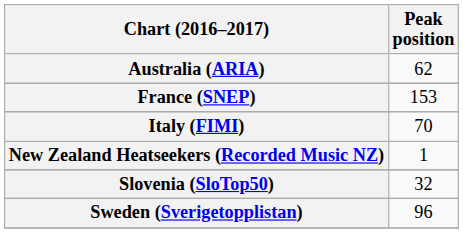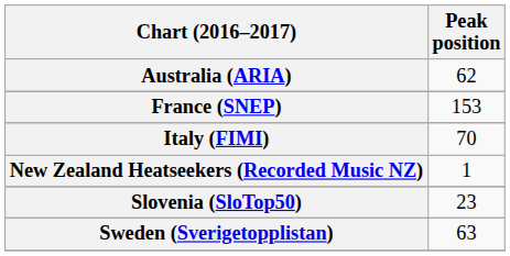Slovenia (SloTop50) | Peak position: 32 -> 23
Sweden (Sverigetopplistan) | Peak position: 96 -> 63
